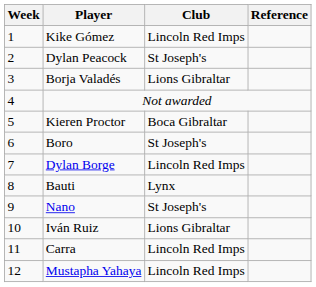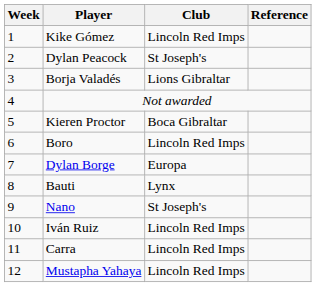Boro | Club: St Joseph's -> Lincoln Red Imps
Dylan Borge | Club: Lincoln Red Imps -> Europa
Iván Ruiz | Club: Lions Gibraltar -> Lincoln Red Imps
